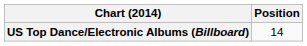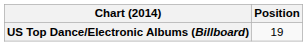US Top Dance/Electronic Albums (Billboard) | Position: 14 -> 19
